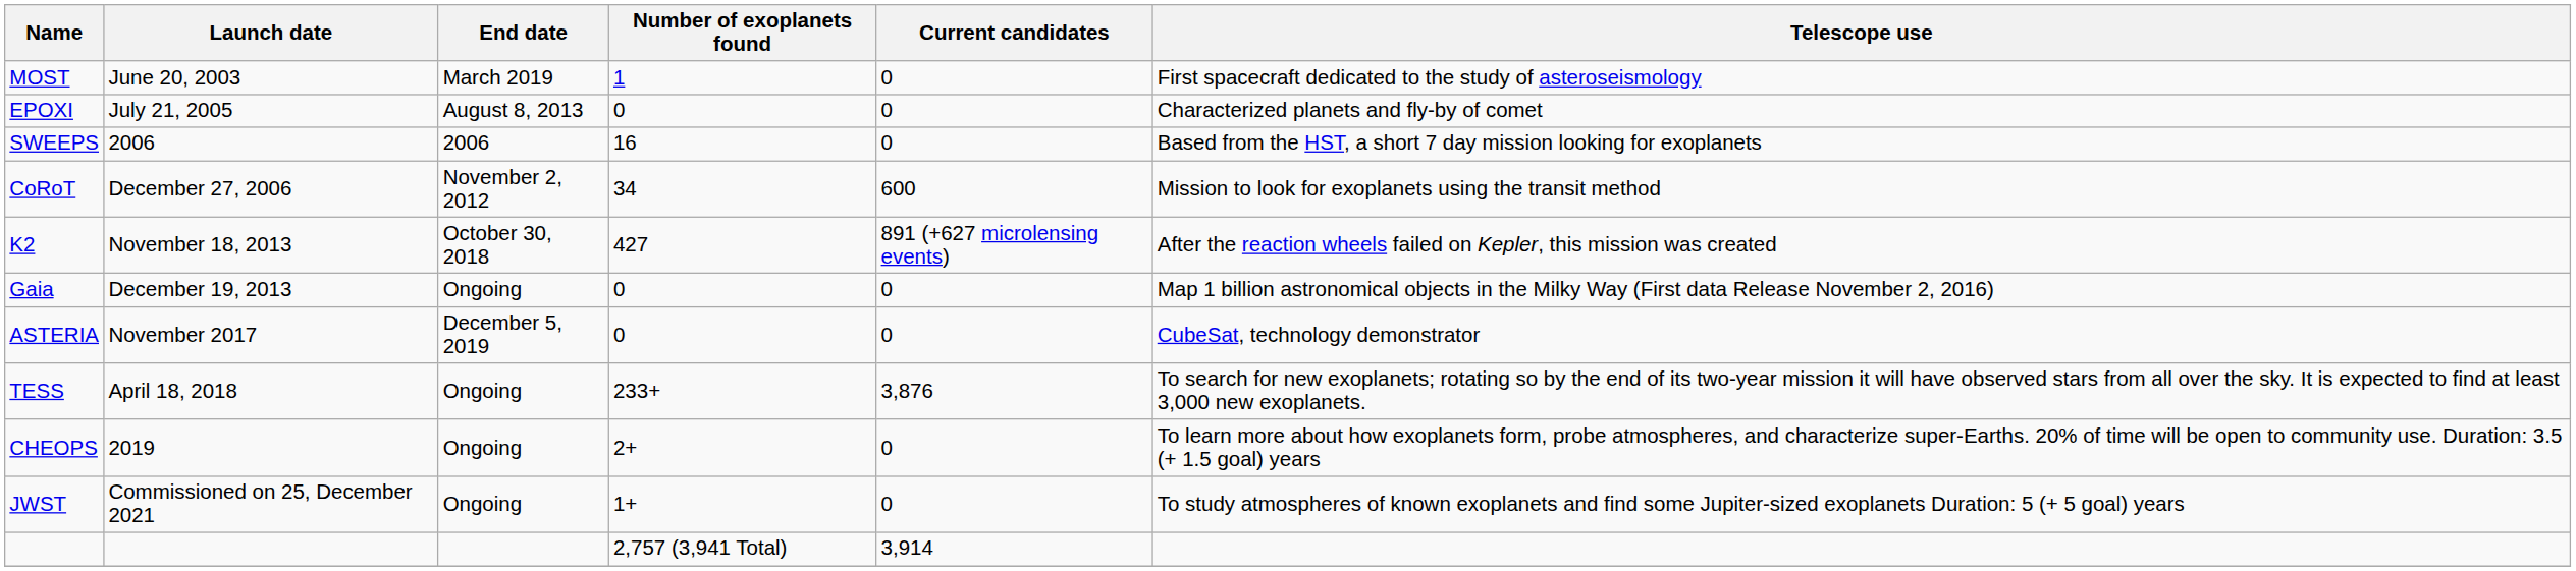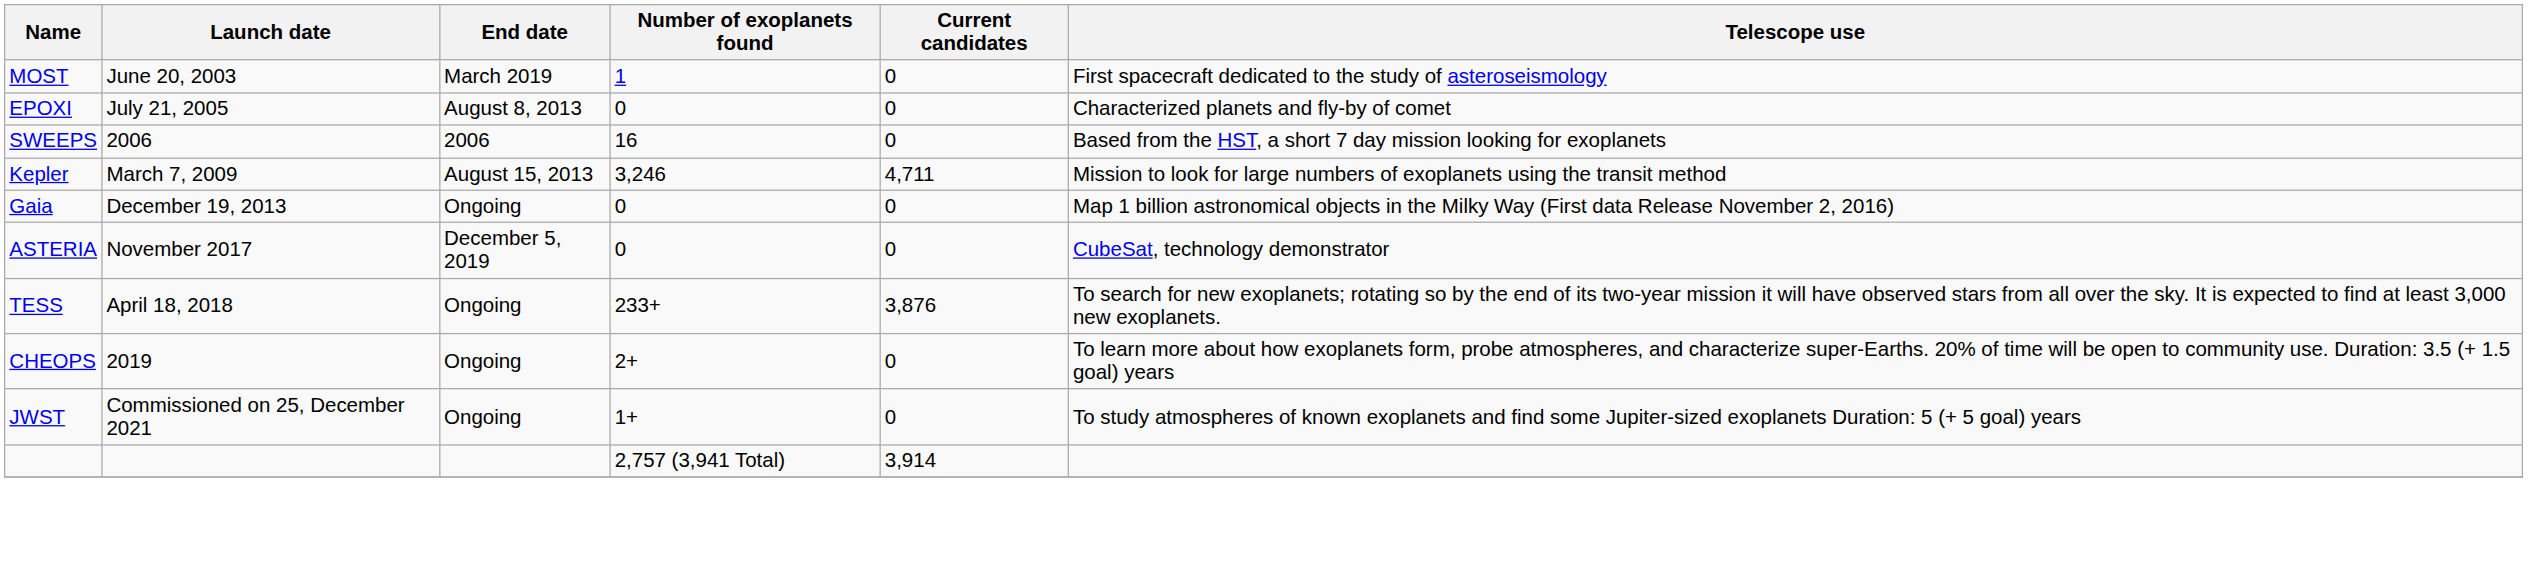- row: CoRoT | December 27, 2006 | November 2, 2012 | 34 | 600 | Mission to look for exoplanets using the transit method
+ row: Kepler | March 7, 2009 | August 15, 2013 | 3,246 | 4,711 | Mission to look for large numbers of exoplanets using the transit method
- row: K2 | November 18, 2013 | October 30, 2018 | 427 | 891 (+627 microlensing events) | After the reaction wheels failed on Kepler, this mission was created
